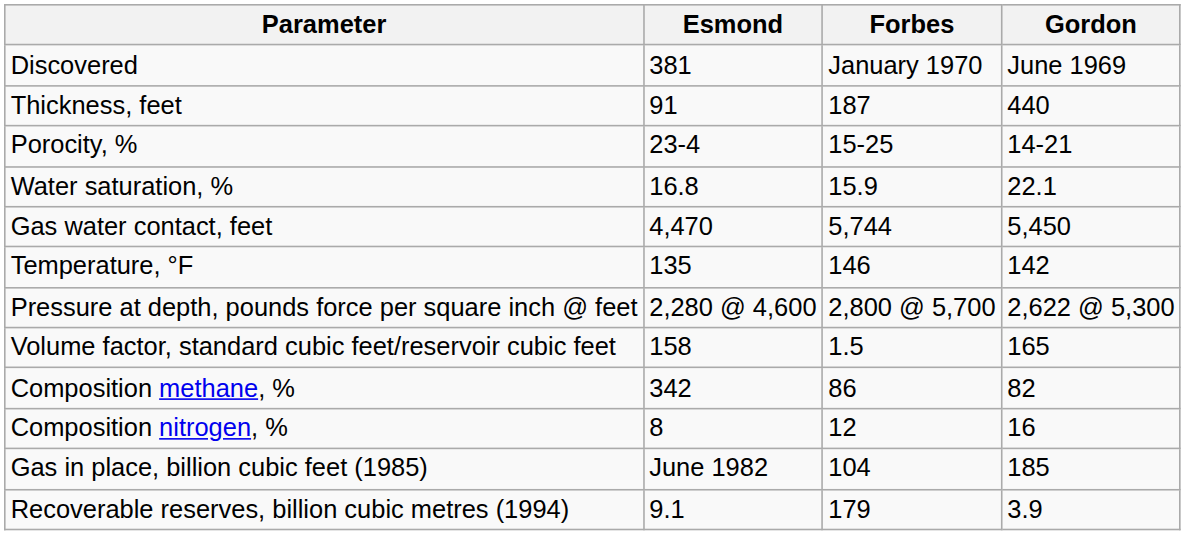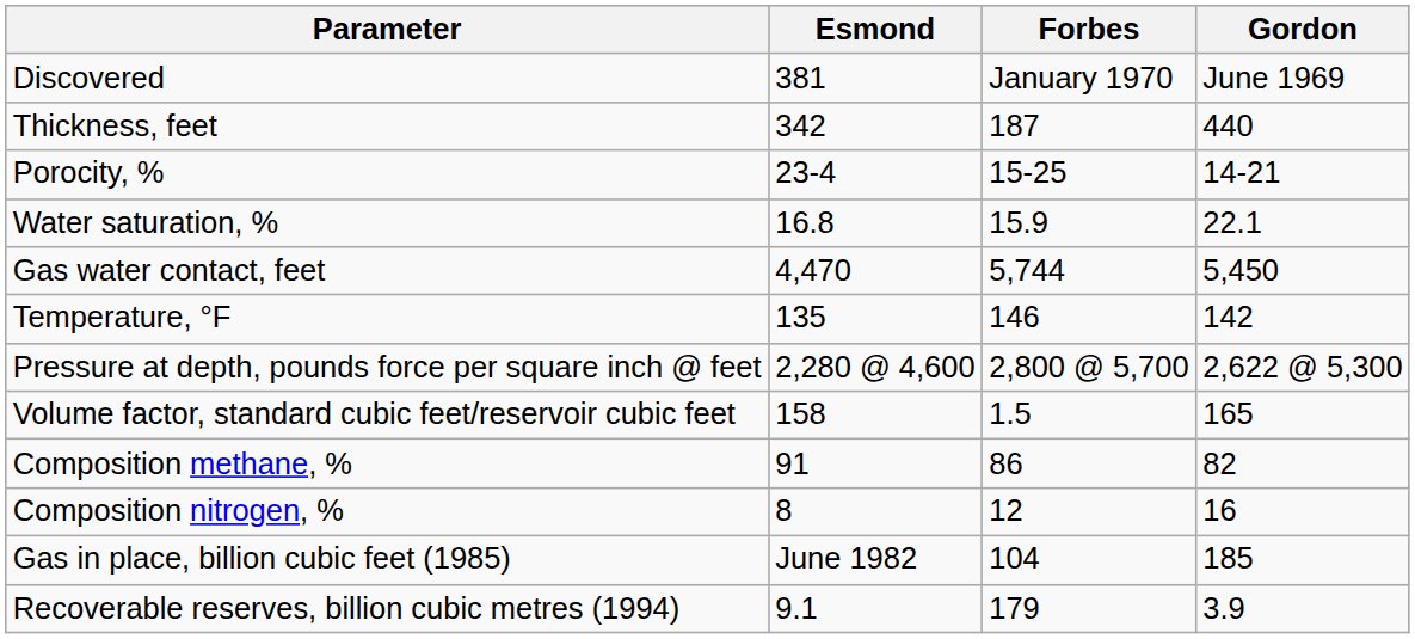Thickness, feet | Esmond: 91 -> 342
Composition methane, % | Esmond: 342 -> 91
